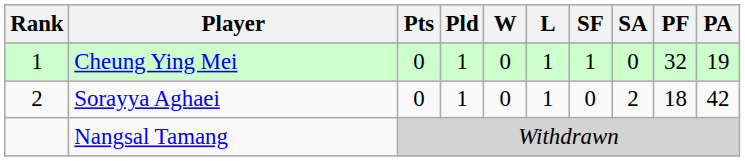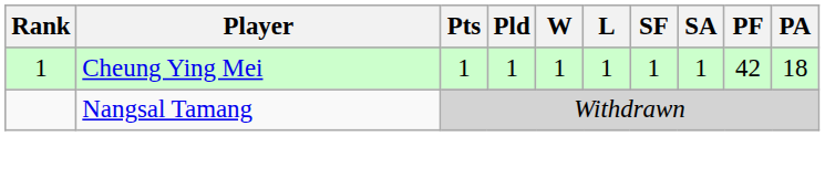Cheung Ying Mei | Pts: 0 -> 1
Cheung Ying Mei | W: 0 -> 1
Cheung Ying Mei | SA: 0 -> 1
Cheung Ying Mei | PF: 32 -> 42
Cheung Ying Mei | PA: 19 -> 18
- row: 2 | Sorayya Aghaei | 0 | 1 | 0 | 1 | 0 | 2 | 18 | 42
